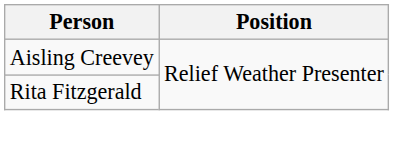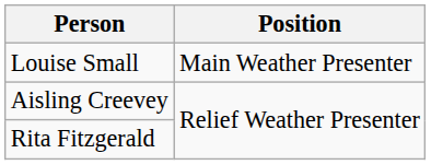+ row: Louise Small | Main Weather Presenter
